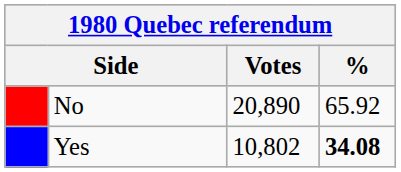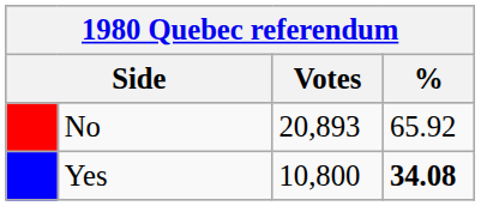No | Votes: 20,890 -> 20,893
Yes | Votes: 10,802 -> 10,800
